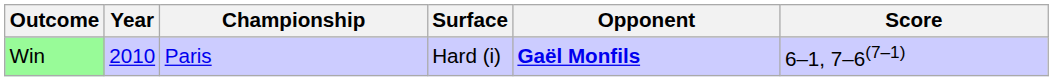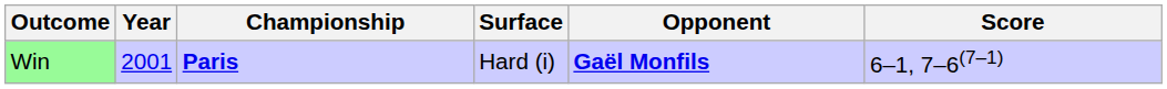Win | Year: 2010 -> 2001
Win | Championship: normal -> bold
